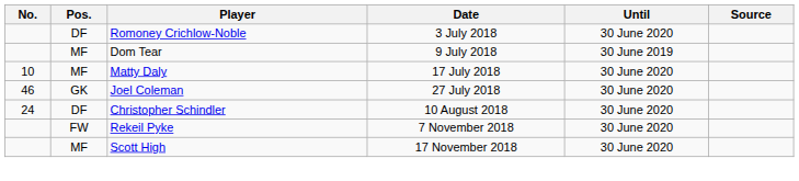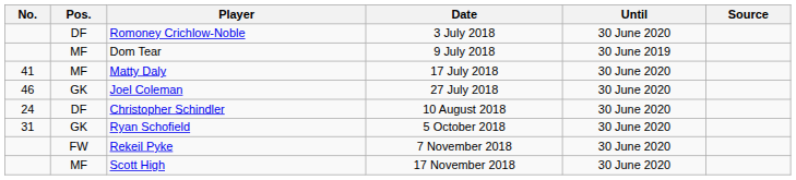Matty Daly | No.: 10 -> 41
+ row: 31 | GK | Ryan Schofield | 5 October 2018 | 30 June 2020
